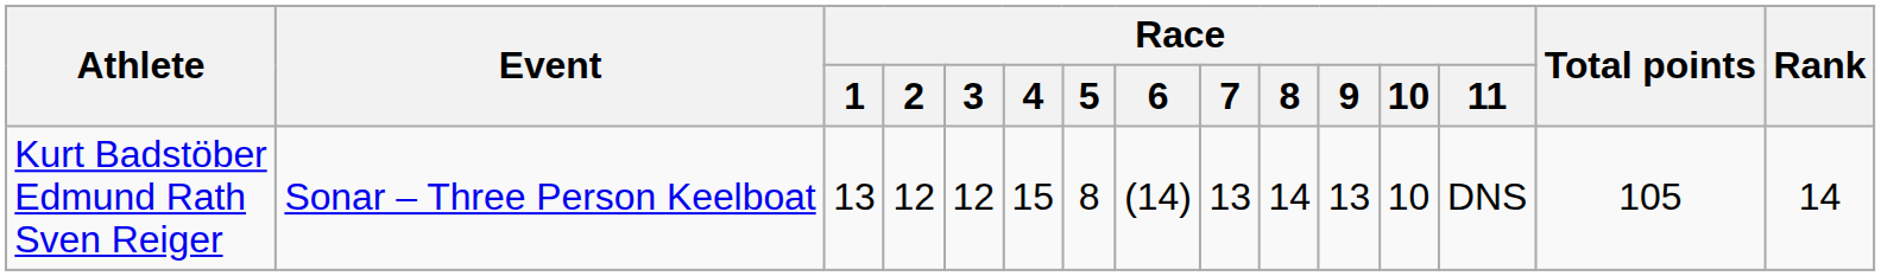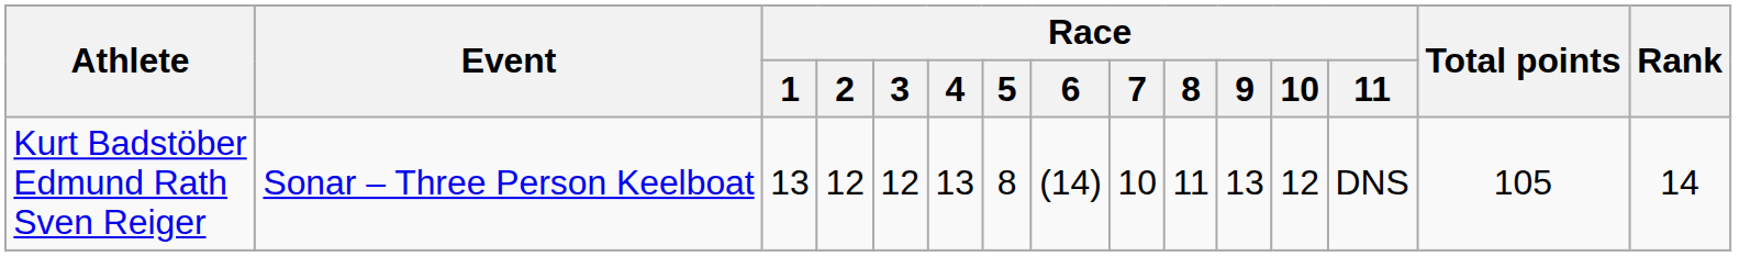Kurt Badstöber Edmund Rath Sven Reiger | Race / 4: 15 -> 13
Kurt Badstöber Edmund Rath Sven Reiger | Race / 7: 13 -> 10
Kurt Badstöber Edmund Rath Sven Reiger | Race / 8: 14 -> 11
Kurt Badstöber Edmund Rath Sven Reiger | Race / 10: 10 -> 12
